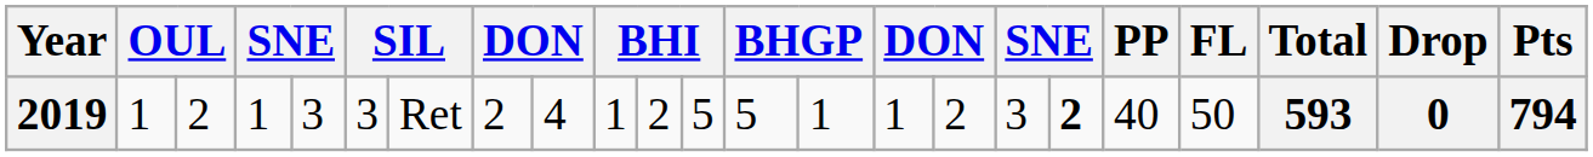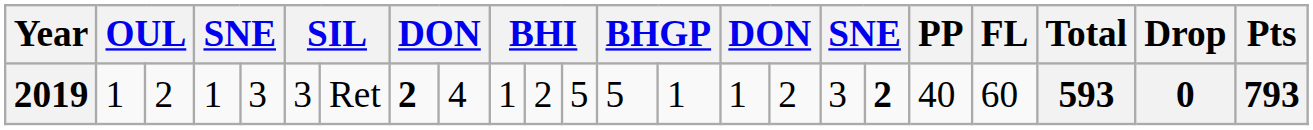2019 | column 8: normal -> bold
2019 | FL: 50 -> 60
2019 | Pts: 794 -> 793
